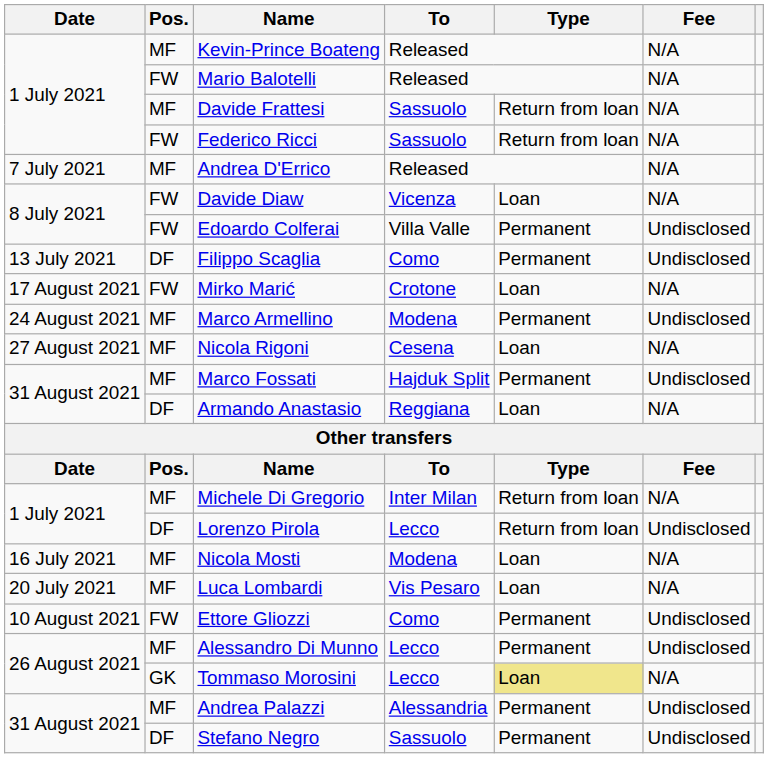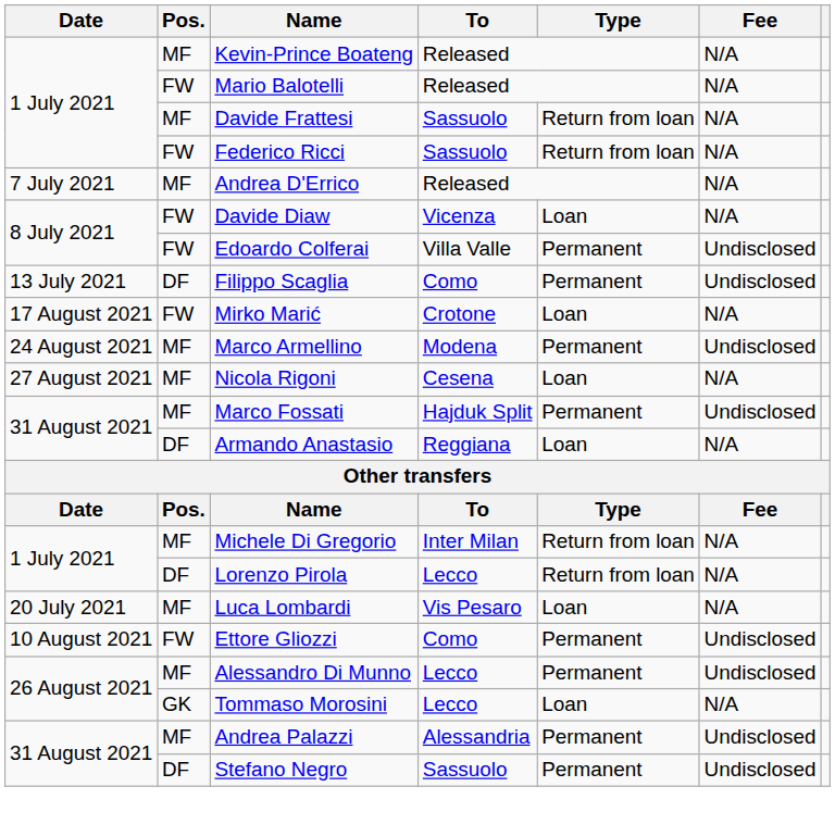Lorenzo Pirola | Fee: Undisclosed -> N/A
- row: 16 July 2021 | MF | Nicola Mosti | Modena | Loan | N/A
Tommaso Morosini | Type: khaki background -> no background
